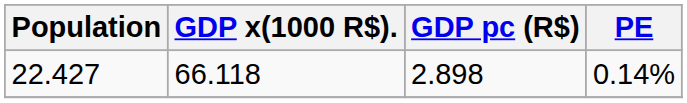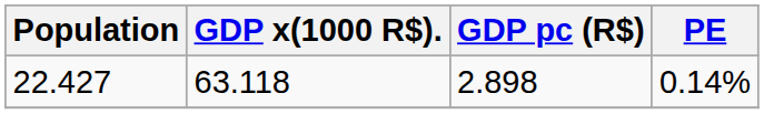22.427 | GDP x(1000 R$).: 66.118 -> 63.118
